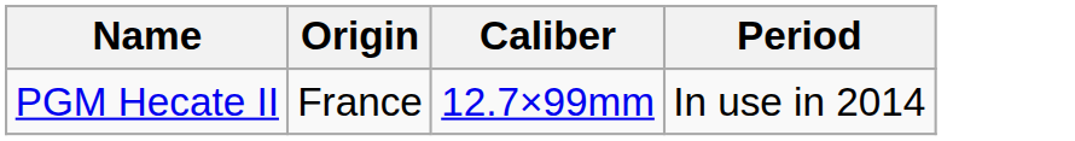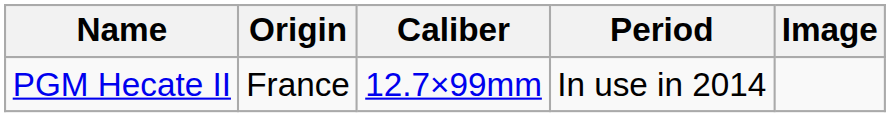+ column: Image
